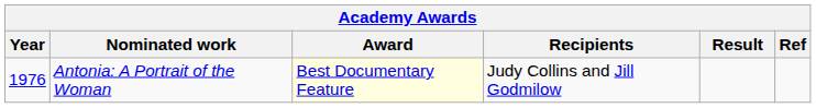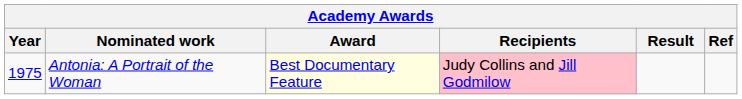Antonia: A Portrait of the Woman | Year: 1976 -> 1975
Antonia: A Portrait of the Woman | Recipients: no background -> pink background
